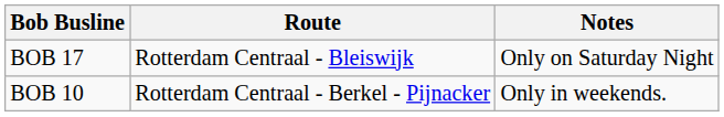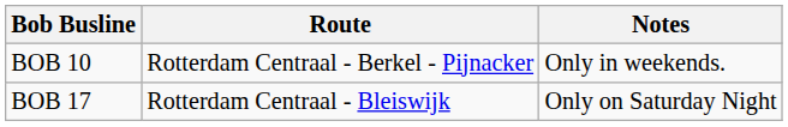rows swapped: BOB 10 <-> BOB 17
